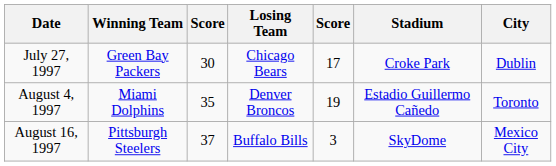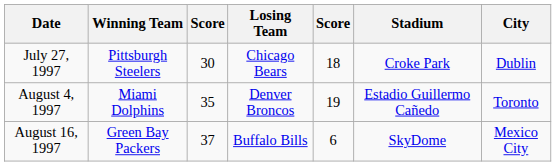July 27, 1997 | Winning Team: Green Bay Packers -> Pittsburgh Steelers
July 27, 1997 | column 5: 17 -> 18
August 16, 1997 | Winning Team: Pittsburgh Steelers -> Green Bay Packers
August 16, 1997 | column 5: 3 -> 6
